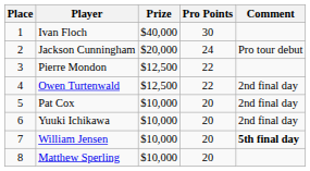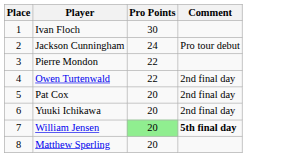- column: Prize | $40,000 | $20,000 | $12,500 | $12,500 | $10,000 | $10,000 | $10,000 | $10,000
William Jensen | Pro Points: no background -> lightgreen background
